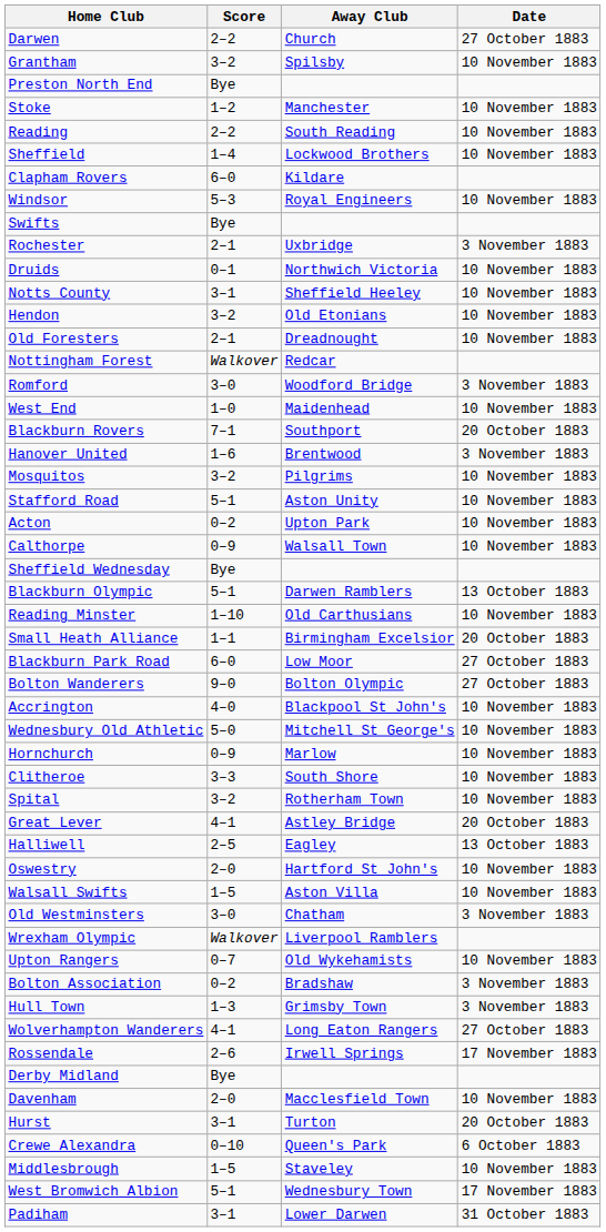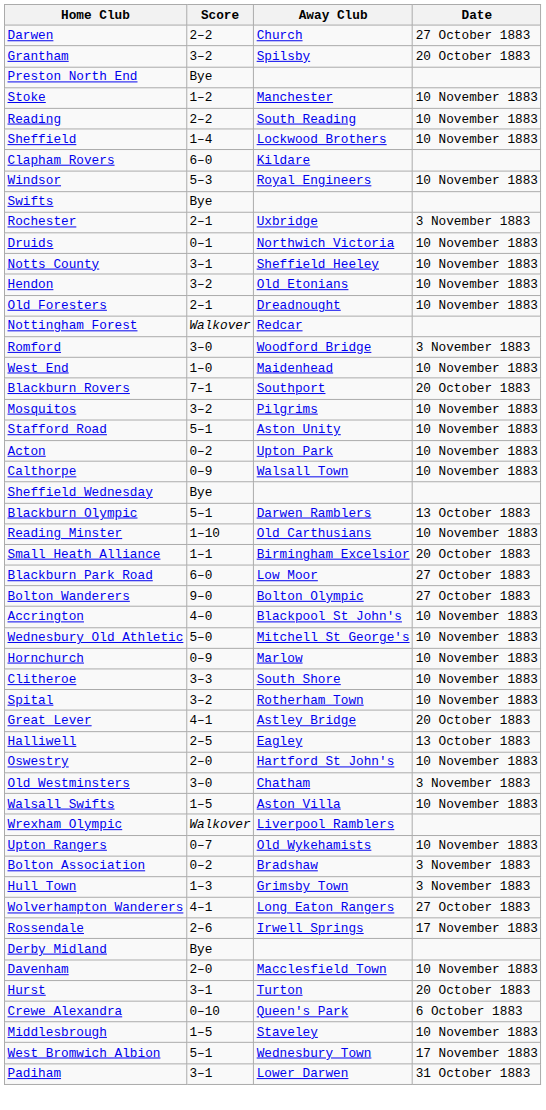Grantham | Date: 10 November 1883 -> 20 October 1883
- row: Hanover United | 1–6 | Brentwood | 3 November 1883
rows swapped: Walsall Swifts <-> Old Westminsters
